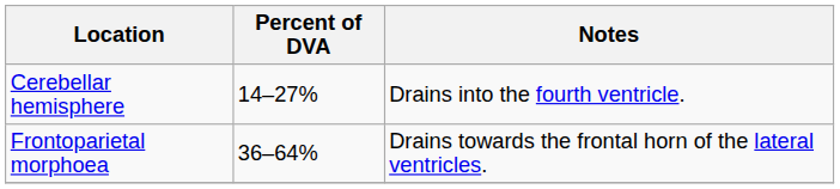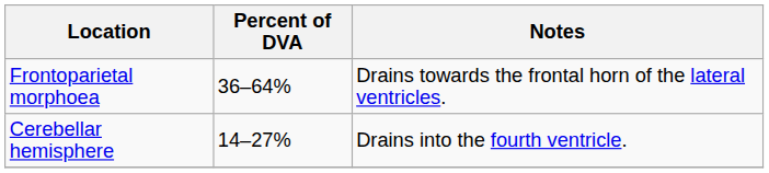rows swapped: Frontoparietal morphoea <-> Cerebellar hemisphere
